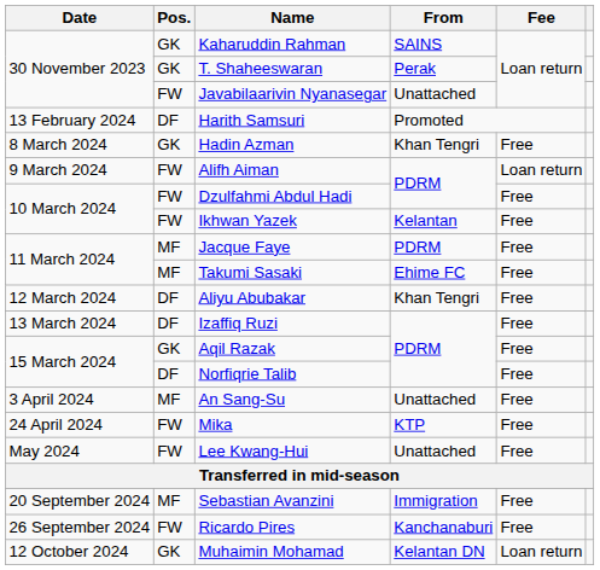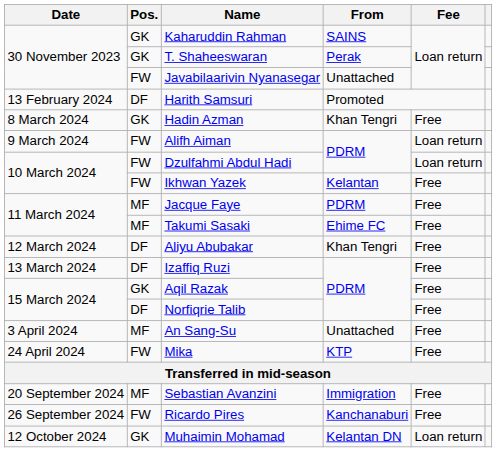Dzulfahmi Abdul Hadi | Fee: Free -> Loan return
- row: May 2024 | FW | Lee Kwang-Hui | Unattached | Free
